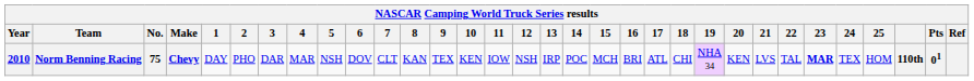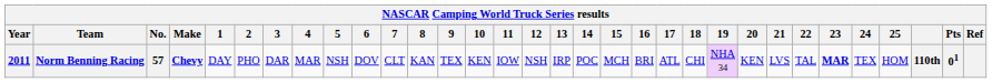Norm Benning Racing | Year: 2010 -> 2011
Norm Benning Racing | No.: 75 -> 57
